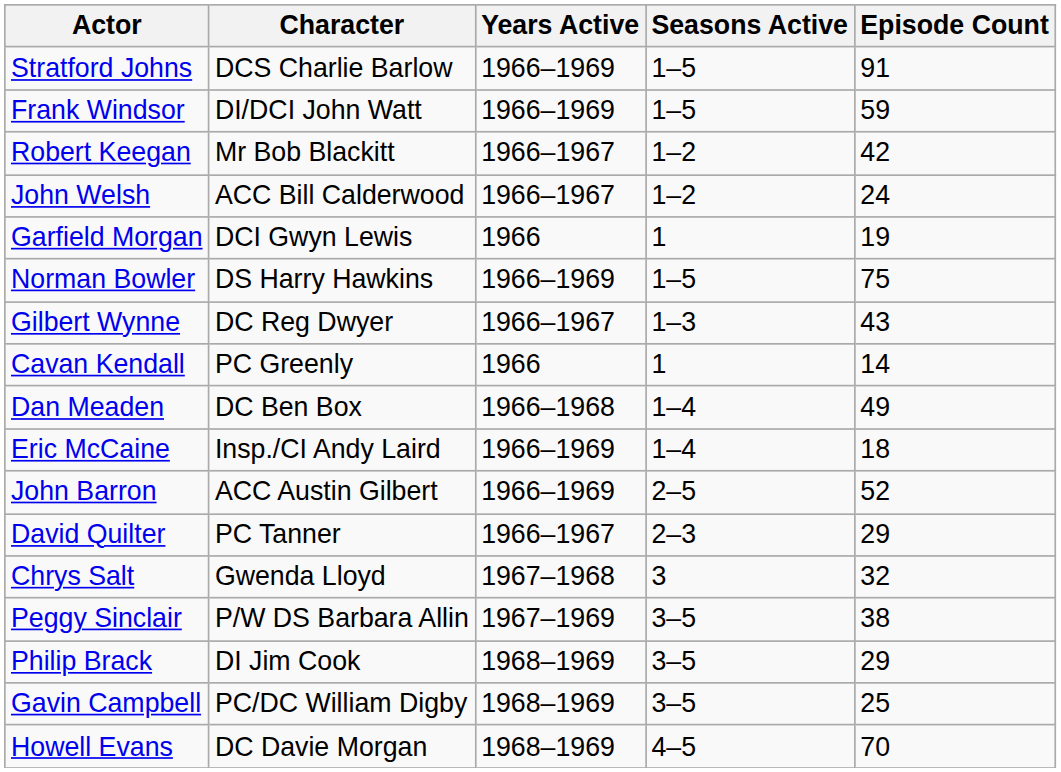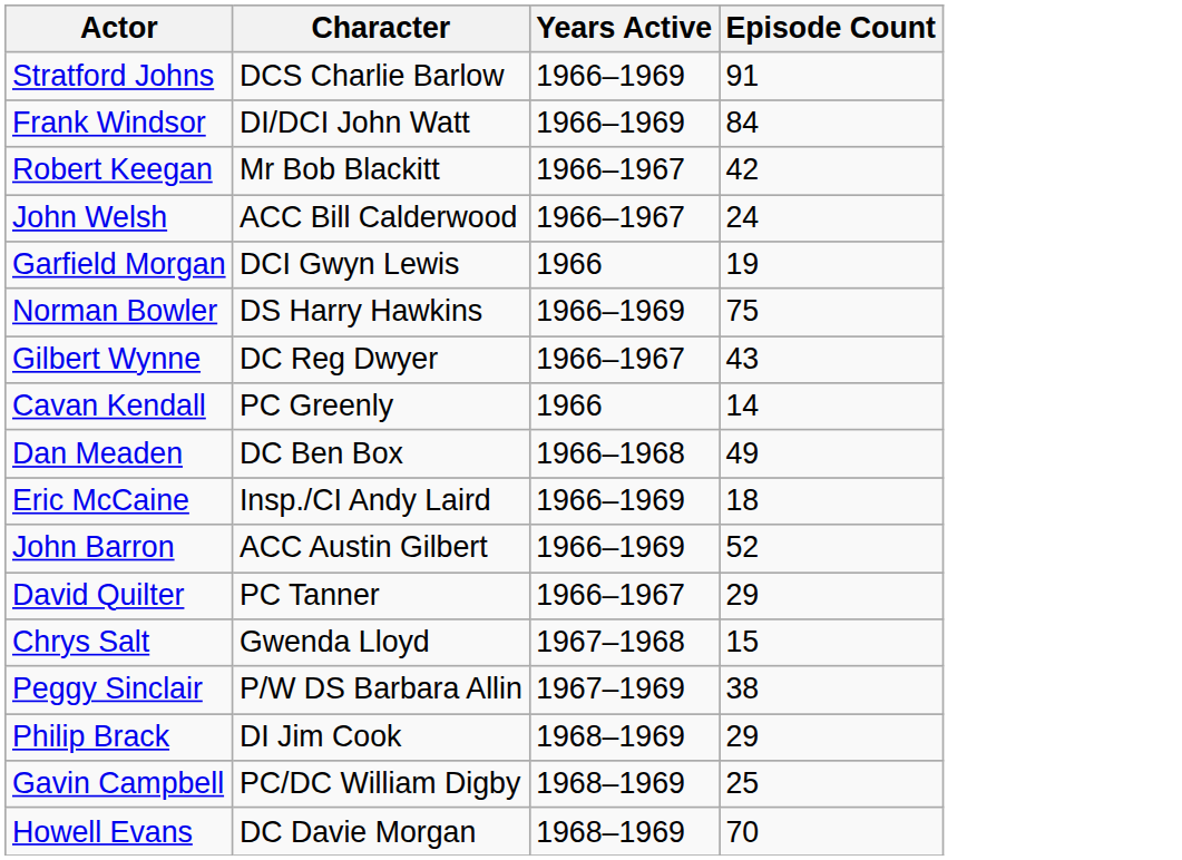- column: Seasons Active | 1–5 | 1–5 | 1–2 | 1–2 | 1 | 1–5 | 1–3 | 1 | 1–4 | 1–4 | 2–5 | 2–3 | 3 | 3–5 | 3–5 | 3–5 | 4–5
Frank Windsor | Episode Count: 59 -> 84
Chrys Salt | Episode Count: 32 -> 15
